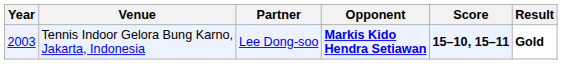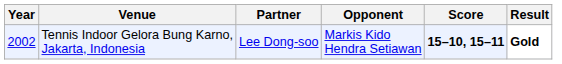Tennis Indoor Gelora Bung Karno, Jakarta, Indonesia | Year: 2003 -> 2002
Tennis Indoor Gelora Bung Karno, Jakarta, Indonesia | Opponent: bold -> normal
